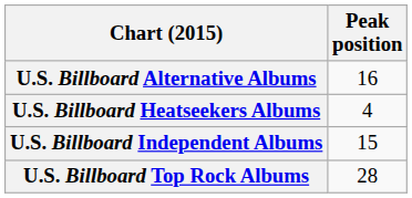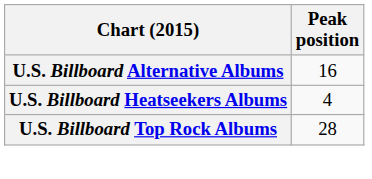- row: U.S. Billboard Independent Albums | 15
